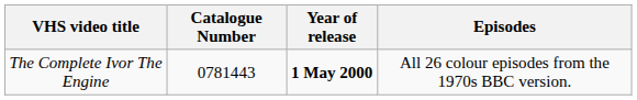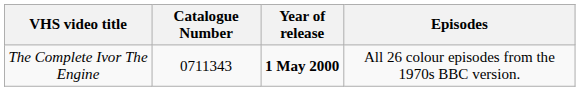The Complete Ivor The Engine | Catalogue Number: 0781443 -> 0711343
